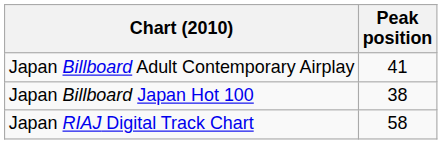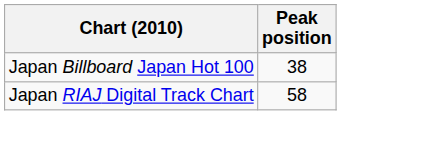- row: Japan Billboard Adult Contemporary Airplay | 41
